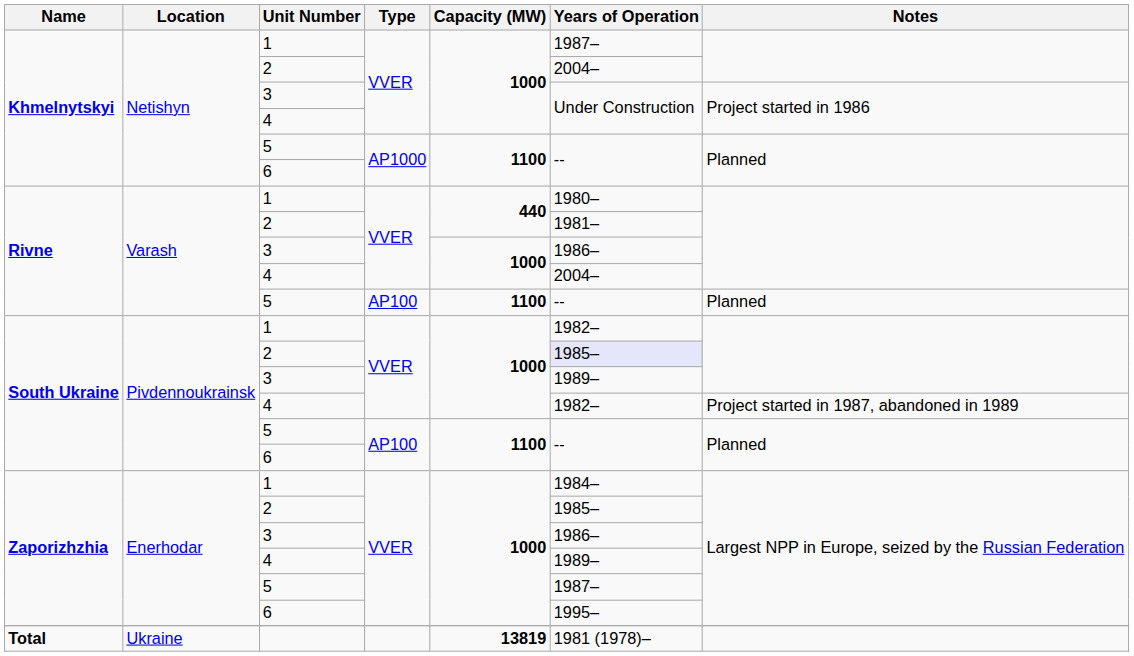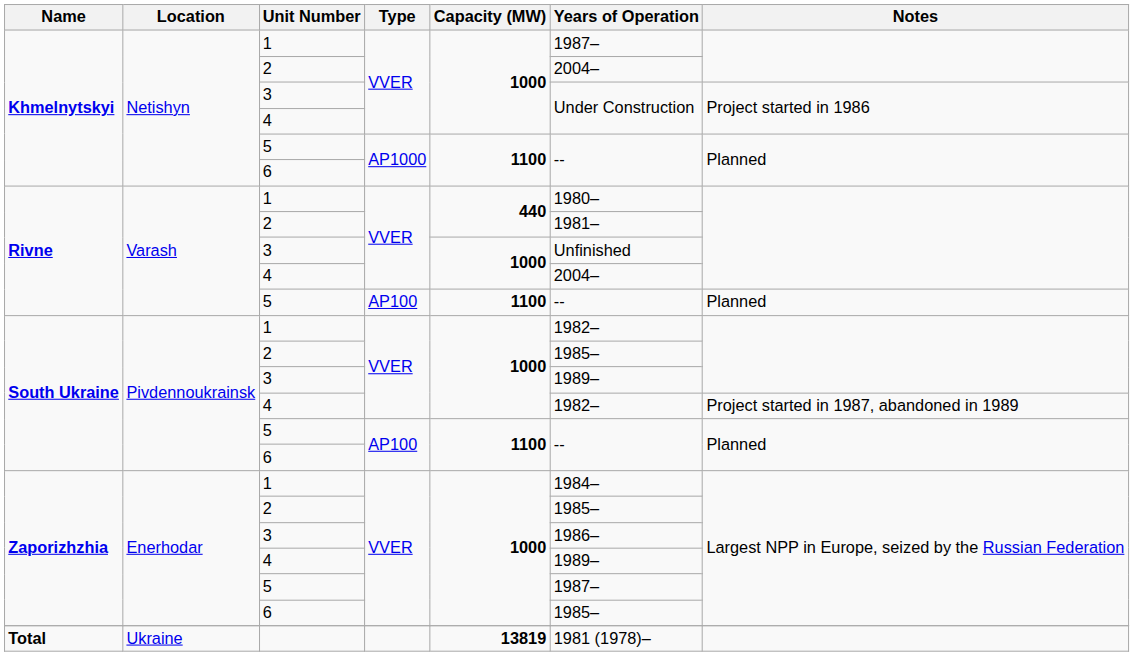Rivne / 3 | Years of Operation: 1986– -> Unfinished
South Ukraine / 2 | Years of Operation: lavender background -> no background
Zaporizhzhia / 6 | Years of Operation: 1995– -> 1985–
